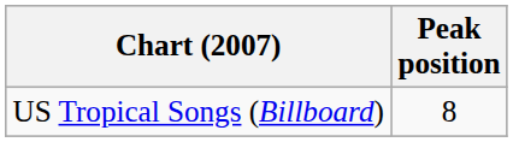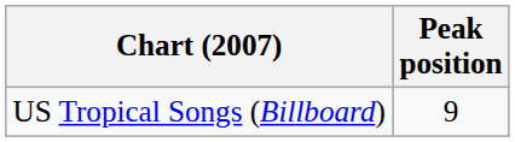US Tropical Songs (Billboard) | Peak position: 8 -> 9
